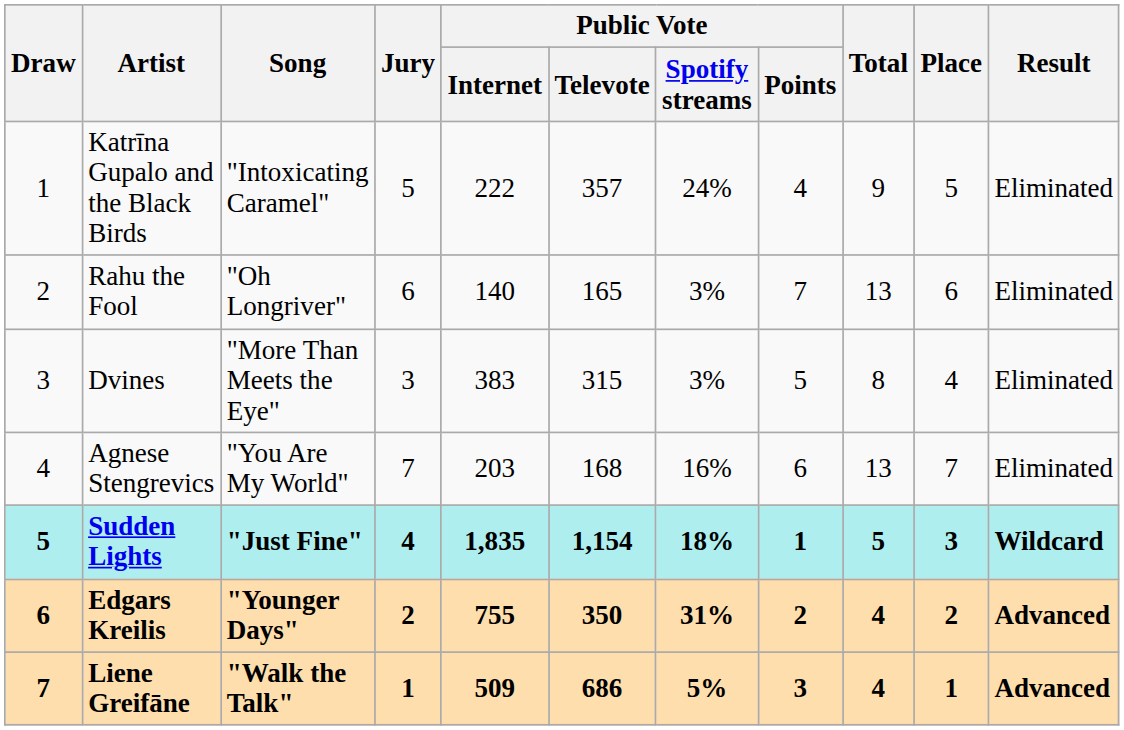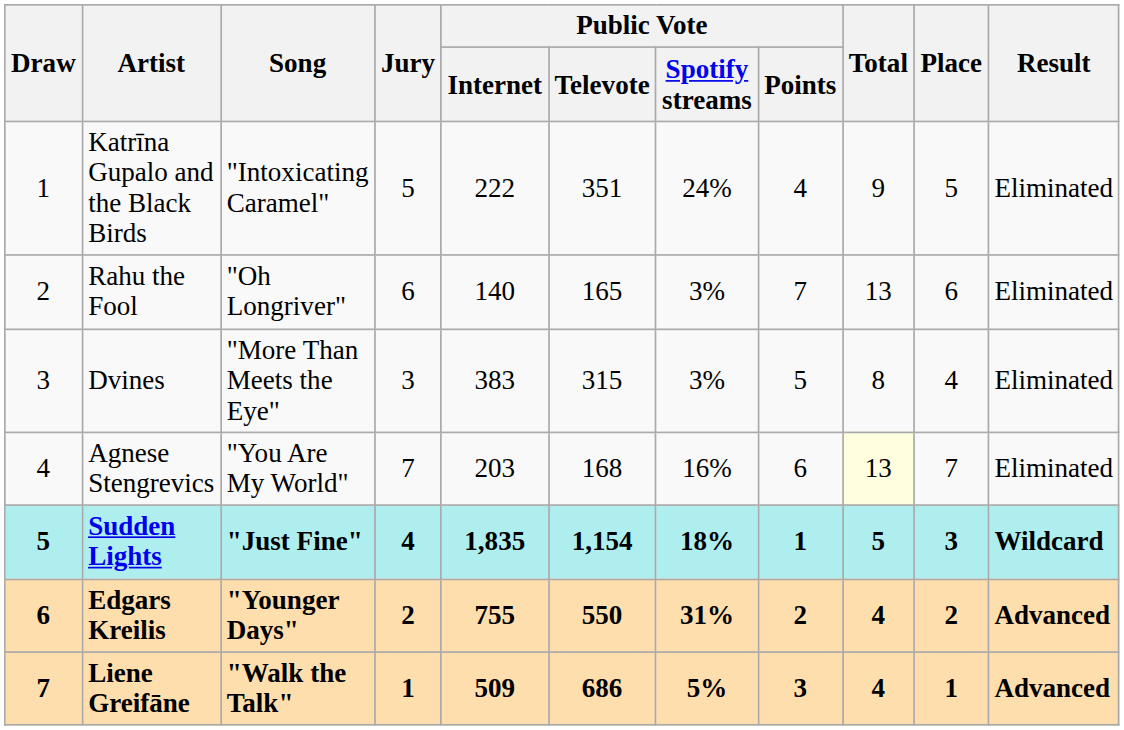Katrīna Gupalo and the Black Birds | Public Vote / Televote: 357 -> 351
Agnese Stengrevics | Total: no background -> lightyellow background
Edgars Kreilis | Public Vote / Televote: 350 -> 550
